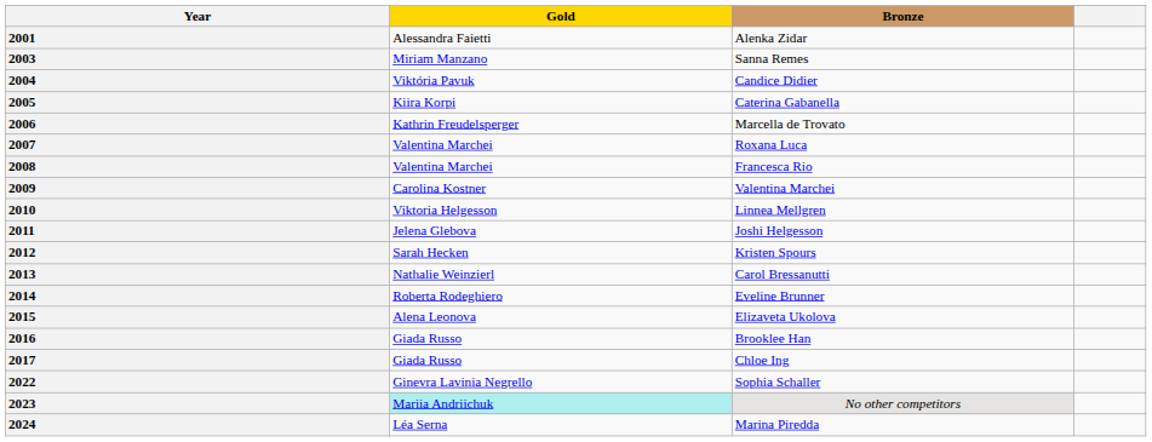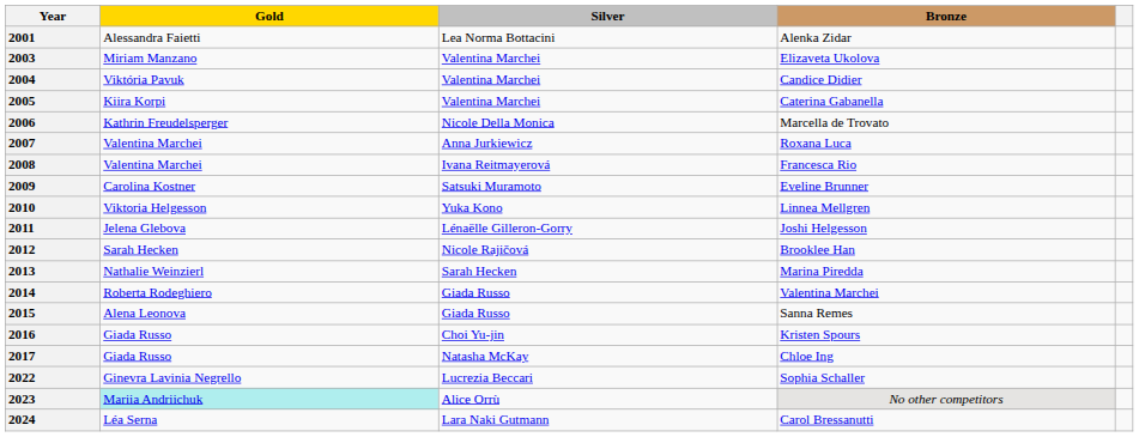+ column: Silver | Lea Norma Bottacini | Valentina Marchei | Valentina Marchei | Valentina Marchei | Nicole Della Monica | Anna Jurkiewicz | Ivana Reitmayerová | Satsuki Muramoto | Yuka Kono | Lénaëlle Gilleron-Gorry | Nicole Rajičová | Sarah Hecken | Giada Russo | Giada Russo | Choi Yu-jin | Natasha McKay | Lucrezia Beccari | Alice Orrù | Lara Naki Gutmann
2003 | Bronze: Sanna Remes -> Elizaveta Ukolova
2009 | Bronze: Valentina Marchei -> Eveline Brunner
2012 | Bronze: Kristen Spours -> Brooklee Han
2013 | Bronze: Carol Bressanutti -> Marina Piredda
2014 | Bronze: Eveline Brunner -> Valentina Marchei
2015 | Bronze: Elizaveta Ukolova -> Sanna Remes
2016 | Bronze: Brooklee Han -> Kristen Spours
2024 | Bronze: Marina Piredda -> Carol Bressanutti
